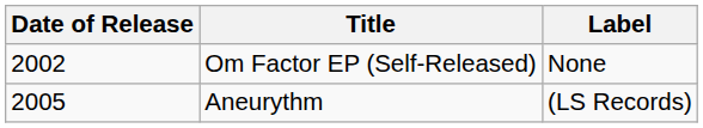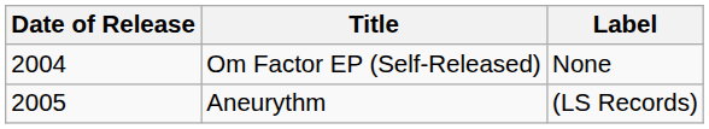Om Factor EP (Self-Released) | Date of Release: 2002 -> 2004
